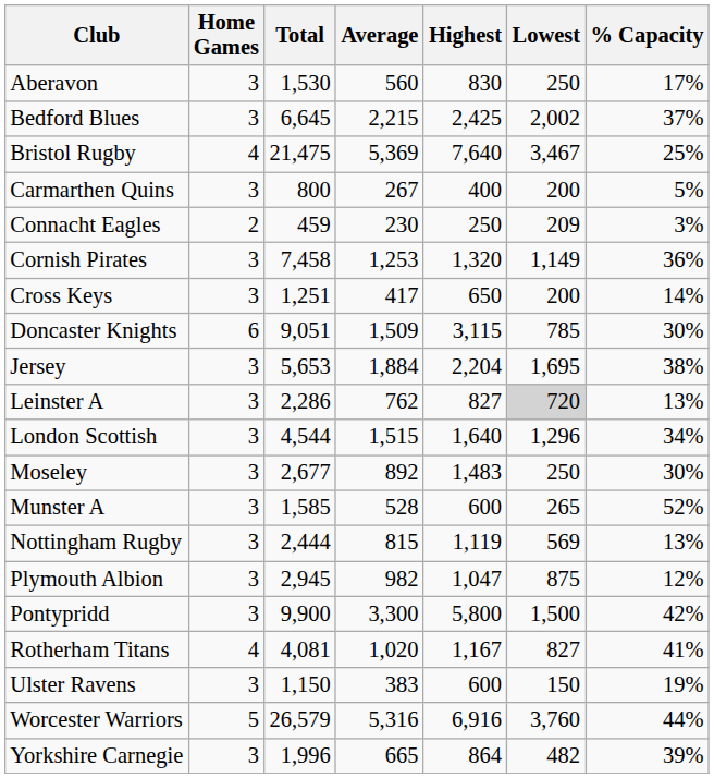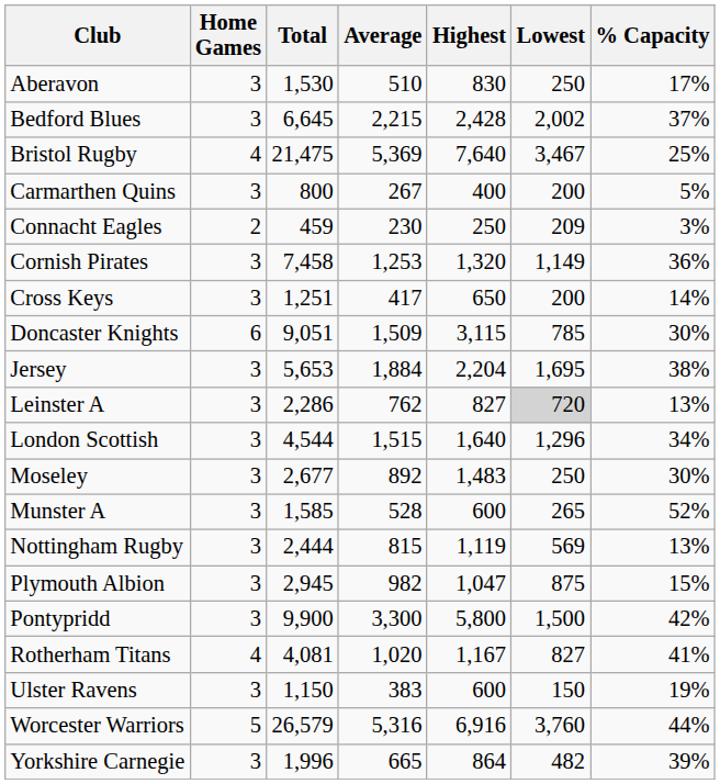Aberavon | Average: 560 -> 510
Bedford Blues | Highest: 2,425 -> 2,428
Plymouth Albion | % Capacity: 12% -> 15%
